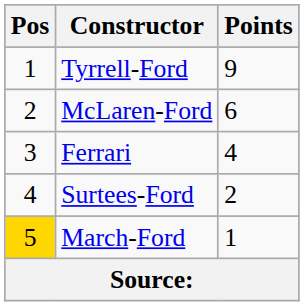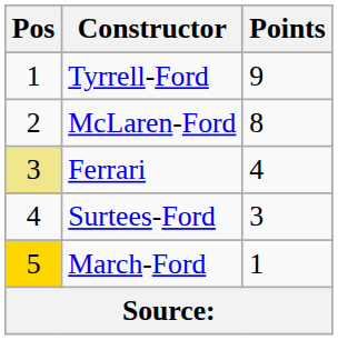McLaren-Ford | Points: 6 -> 8
Ferrari | Pos: no background -> khaki background
Surtees-Ford | Points: 2 -> 3
